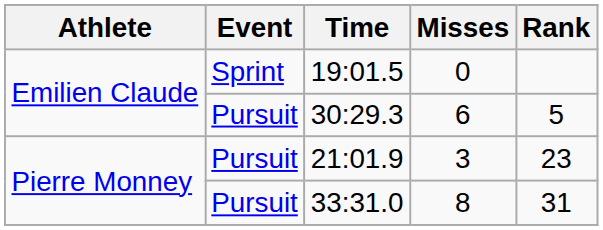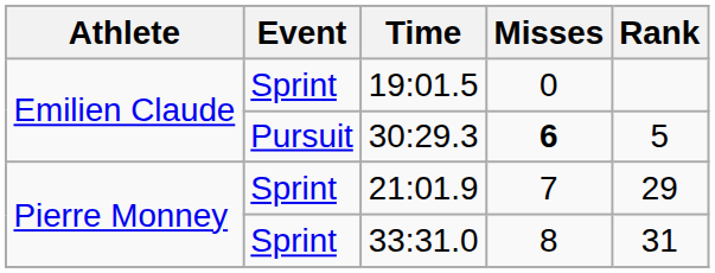30:29.3 | Misses: normal -> bold
21:01.9 | Event: Pursuit -> Sprint
21:01.9 | Misses: 3 -> 7
21:01.9 | Rank: 23 -> 29
33:31.0 | Event: Pursuit -> Sprint
